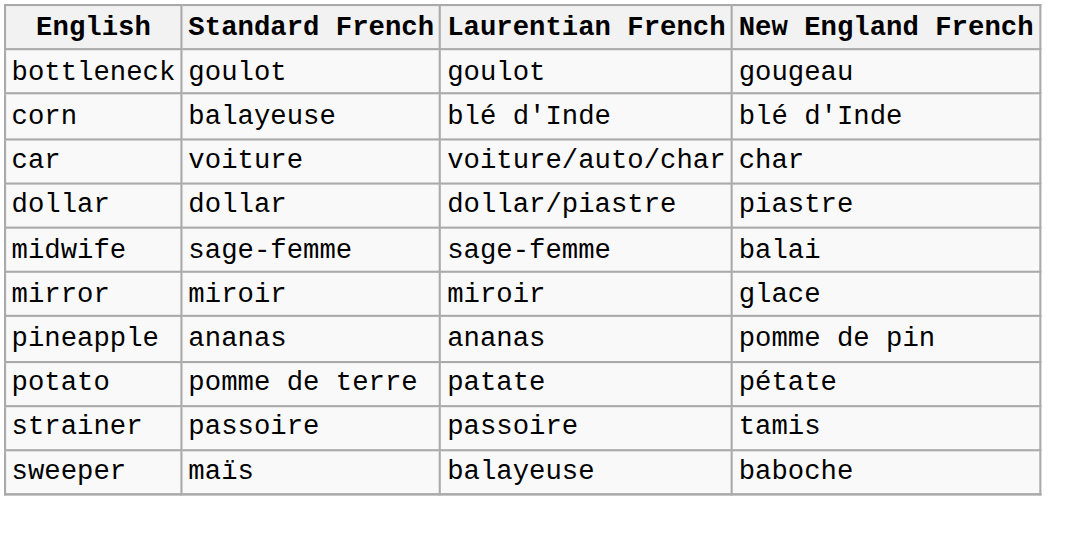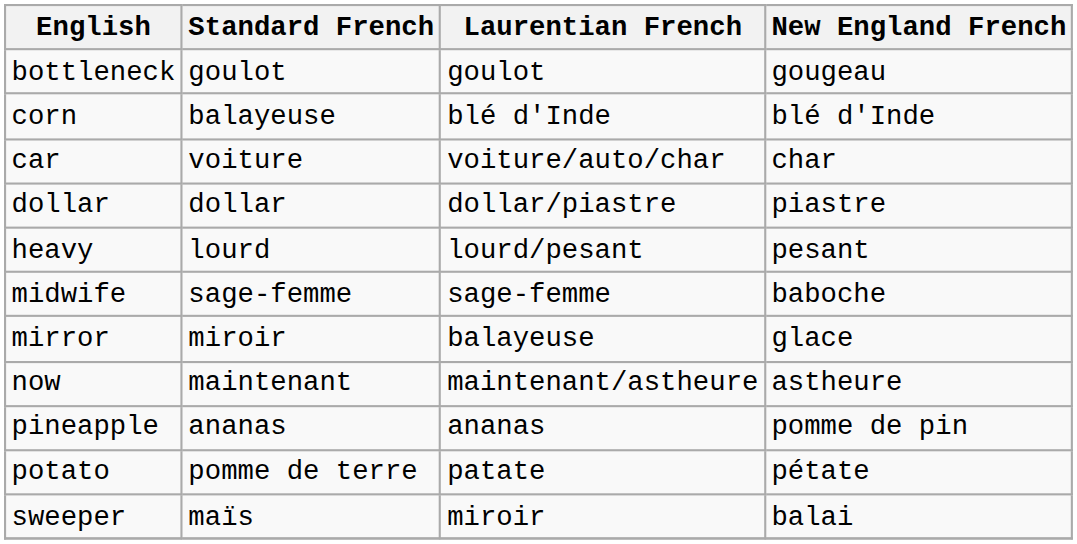+ row: heavy | lourd | lourd/pesant | pesant
midwife | New England French: balai -> baboche
mirror | Laurentian French: miroir -> balayeuse
+ row: now | maintenant | maintenant/astheure | astheure
- row: strainer | passoire | passoire | tamis
sweeper | Laurentian French: balayeuse -> miroir
sweeper | New England French: baboche -> balai
